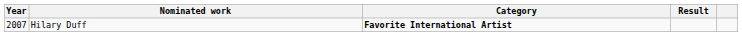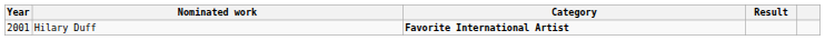Hilary Duff | Year: 2007 -> 2001
